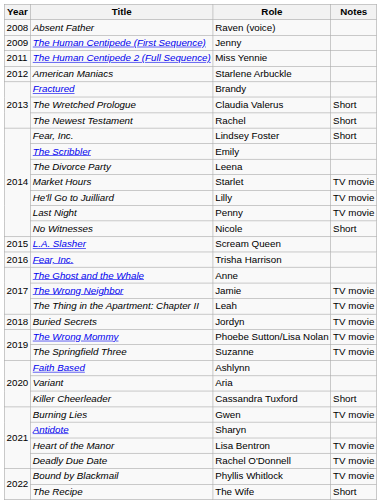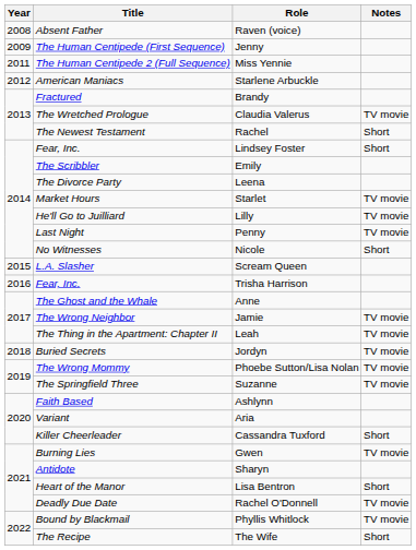Claudia Valerus | Notes: Short -> TV movie
Lisa Bentron | Notes: TV movie -> Short
